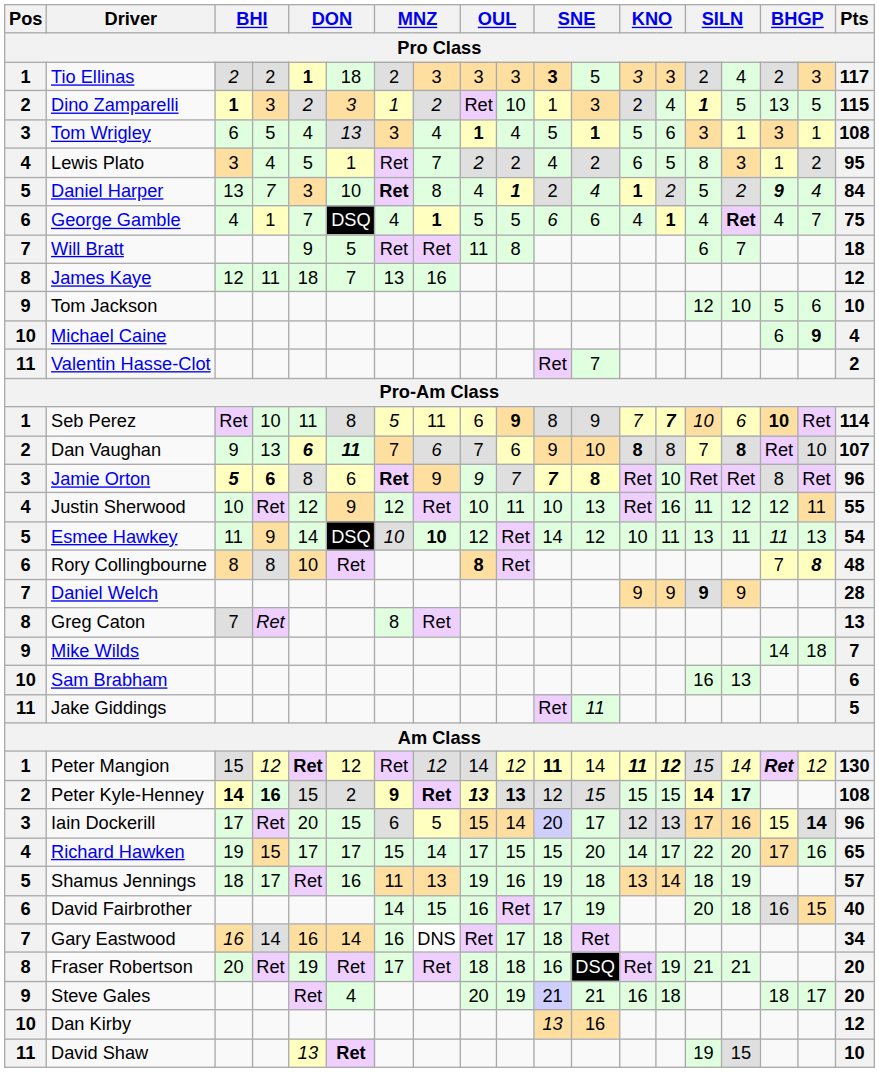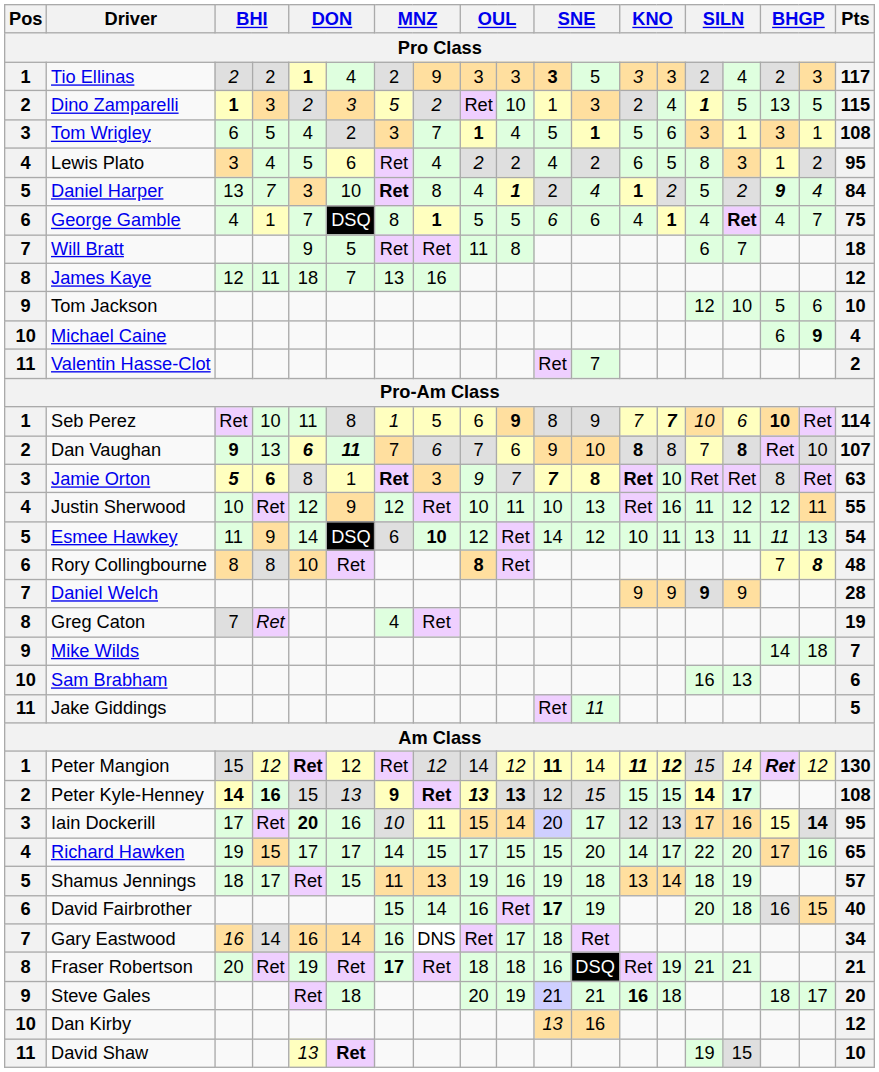Tio Ellinas | column 6: 18 -> 4
Tio Ellinas | column 8: 3 -> 9
Dino Zamparelli | column 7: 1 -> 5
Tom Wrigley | column 6: 13 -> 2
Tom Wrigley | column 8: 4 -> 7
Lewis Plato | column 6: 1 -> 6
Lewis Plato | column 8: 7 -> 4
George Gamble | column 7: 4 -> 8
Seb Perez | column 7: 5 -> 1
Seb Perez | column 8: 11 -> 5
Dan Vaughan | column 3: normal -> bold
Jamie Orton | column 6: 6 -> 1
Jamie Orton | column 8: 9 -> 3
Jamie Orton | column 13: normal -> bold
Jamie Orton | Pts: 96 -> 63
Esmee Hawkey | column 7: 10 -> 6
Greg Caton | column 7: 8 -> 4
Greg Caton | Pts: 13 -> 19
Peter Kyle-Henney | column 6: 2 -> 13
Iain Dockerill | column 5: normal -> bold
Iain Dockerill | column 6: 15 -> 16
Iain Dockerill | column 7: 6 -> 10
Iain Dockerill | column 8: 5 -> 11
Iain Dockerill | Pts: 96 -> 95
Richard Hawken | column 7: 15 -> 14
Richard Hawken | column 8: 14 -> 15
Shamus Jennings | column 6: 16 -> 15
David Fairbrother | column 7: 14 -> 15
David Fairbrother | column 8: 15 -> 14
David Fairbrother | column 11: normal -> bold
Fraser Robertson | column 7: normal -> bold
Fraser Robertson | Pts: 20 -> 21
Steve Gales | column 6: 4 -> 18
Steve Gales | column 13: normal -> bold
